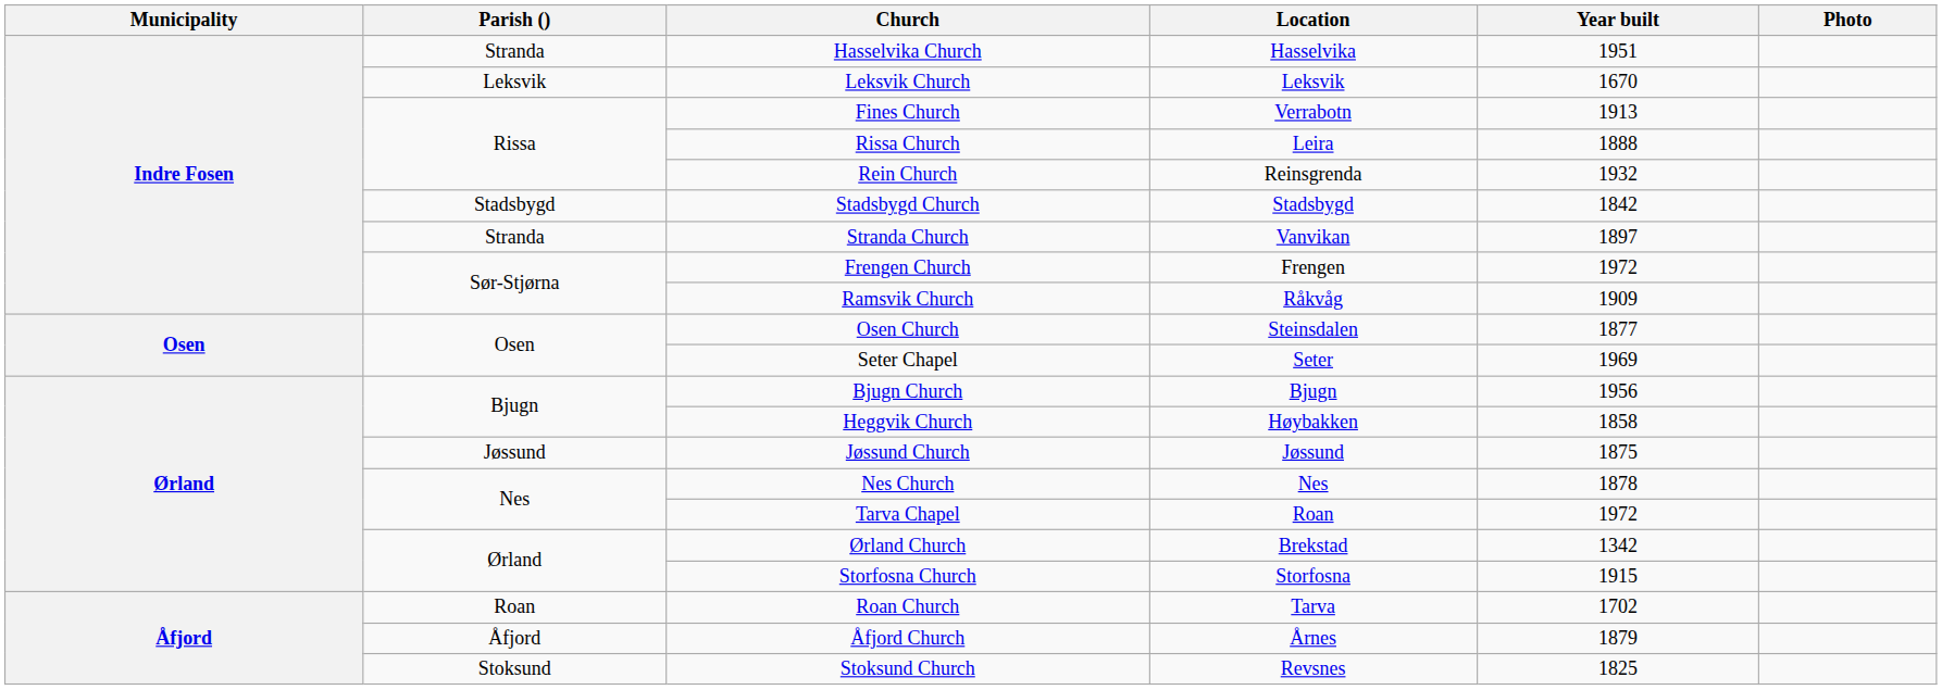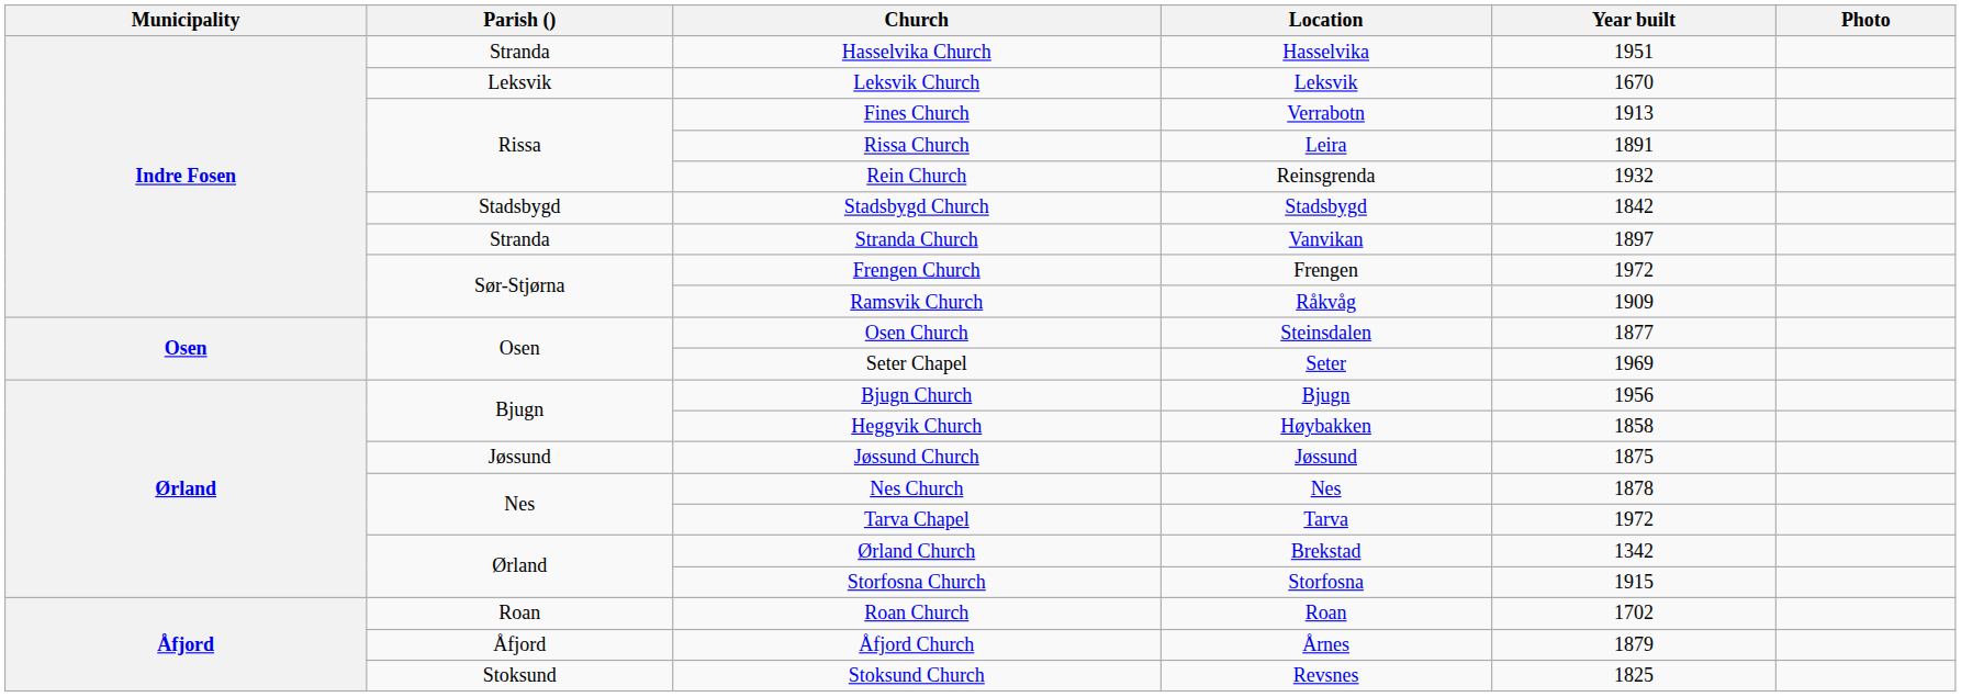Rissa Church | Year built: 1888 -> 1891
Tarva Chapel | Location: Roan -> Tarva
Roan Church | Location: Tarva -> Roan
